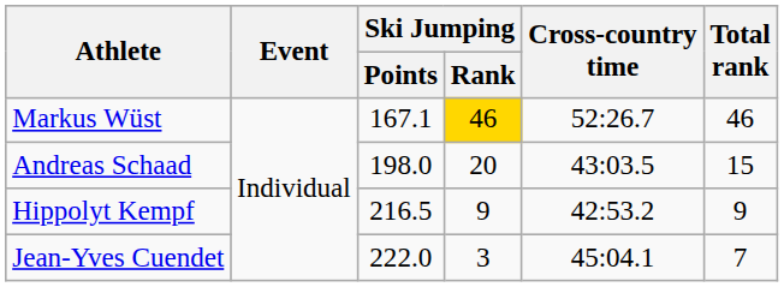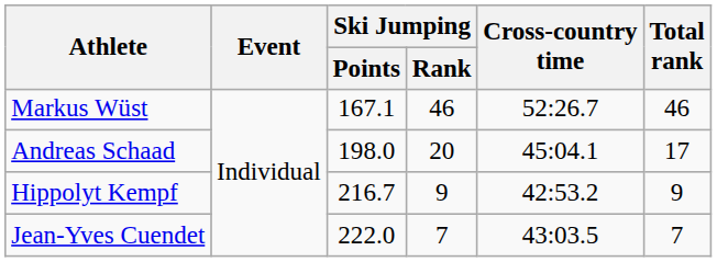Markus Wüst | Ski Jumping / Rank: gold background -> no background
Andreas Schaad | Cross-country time: 43:03.5 -> 45:04.1
Andreas Schaad | Total rank: 15 -> 17
Hippolyt Kempf | Ski Jumping / Points: 216.5 -> 216.7
Jean-Yves Cuendet | Ski Jumping / Rank: 3 -> 7
Jean-Yves Cuendet | Cross-country time: 45:04.1 -> 43:03.5
